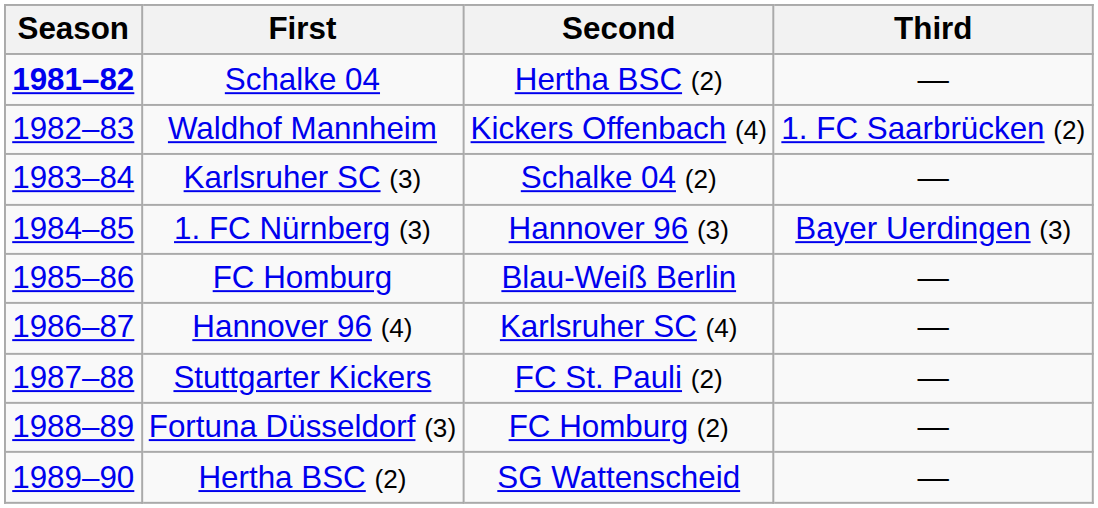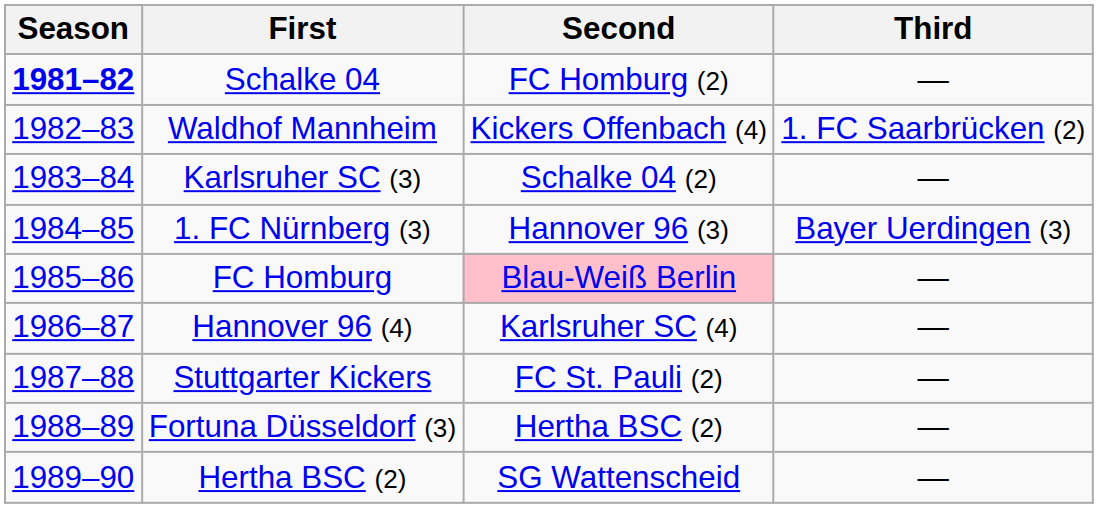Schalke 04 | Second: Hertha BSC (2) -> FC Homburg (2)
FC Homburg | Second: no background -> pink background
Fortuna Düsseldorf (3) | Second: FC Homburg (2) -> Hertha BSC (2)
